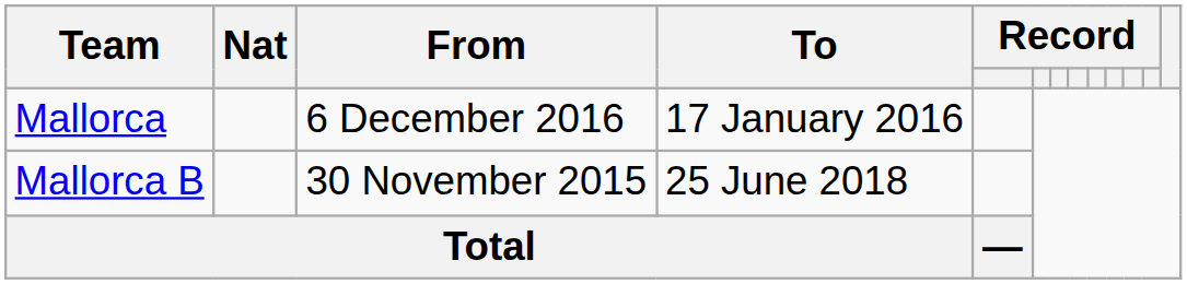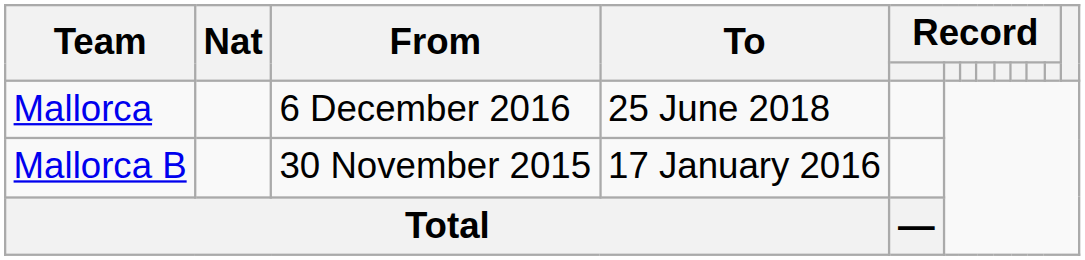Mallorca | To: 17 January 2016 -> 25 June 2018
Mallorca B | To: 25 June 2018 -> 17 January 2016
